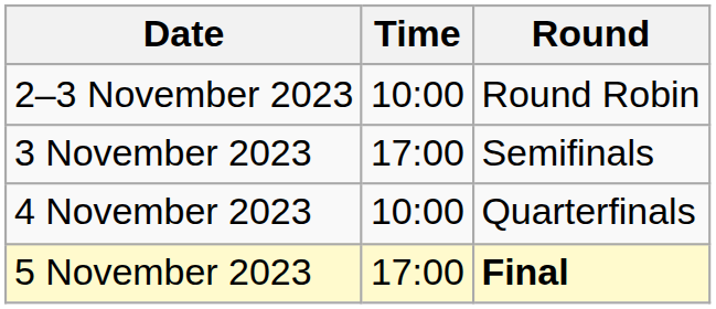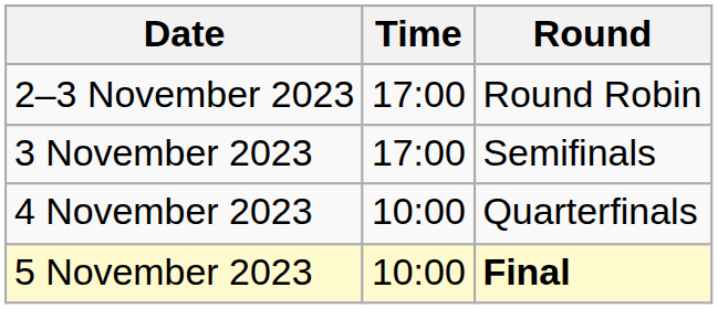2–3 November 2023 | Time: 10:00 -> 17:00
5 November 2023 | Time: 17:00 -> 10:00
